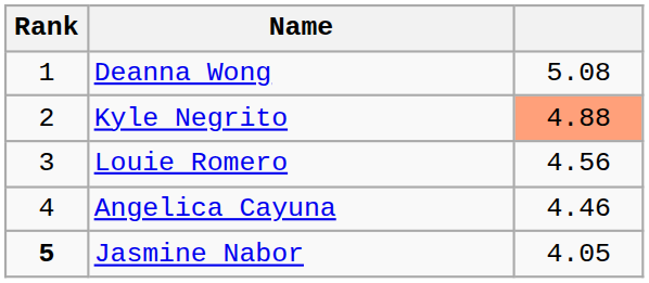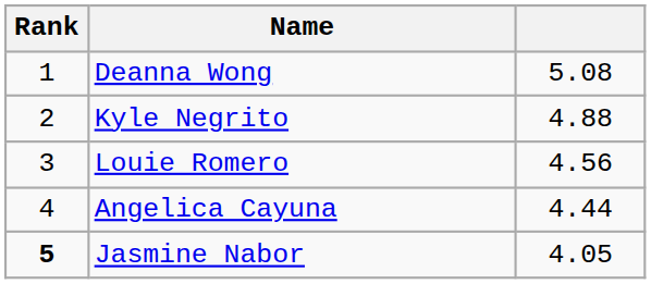Kyle Negrito | column 3: lightsalmon background -> no background
Angelica Cayuna | column 3: 4.46 -> 4.44
